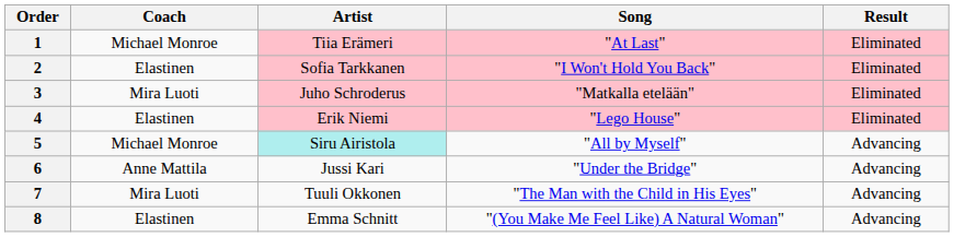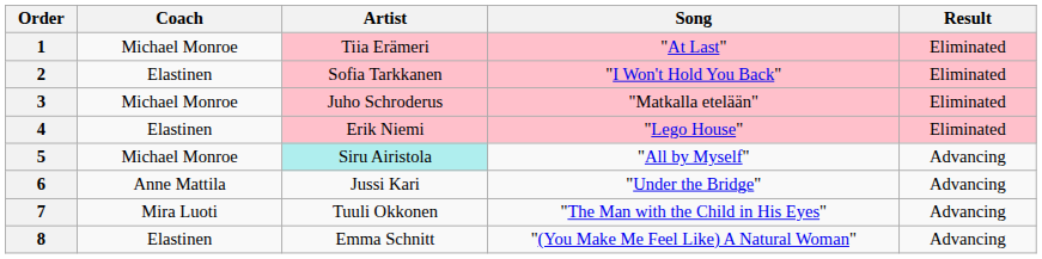3 | Coach: Mira Luoti -> Michael Monroe
